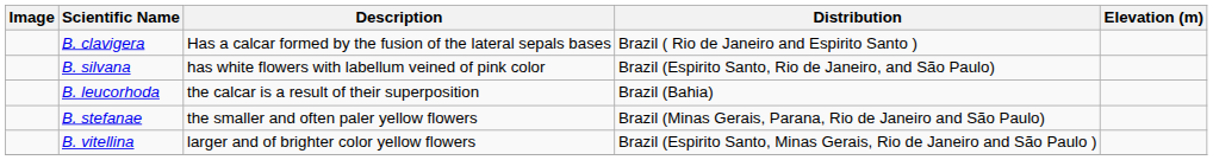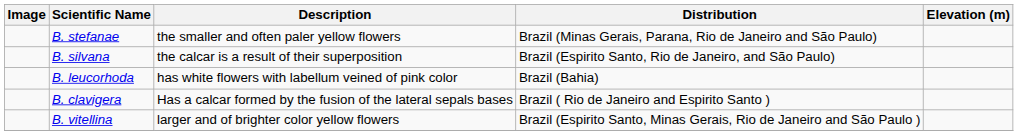rows swapped: B. clavigera <-> B. stefanae
B. silvana | Description: has white flowers with labellum veined of pink color -> the calcar is a result of their superposition
B. leucorhoda | Description: the calcar is a result of their superposition -> has white flowers with labellum veined of pink color
